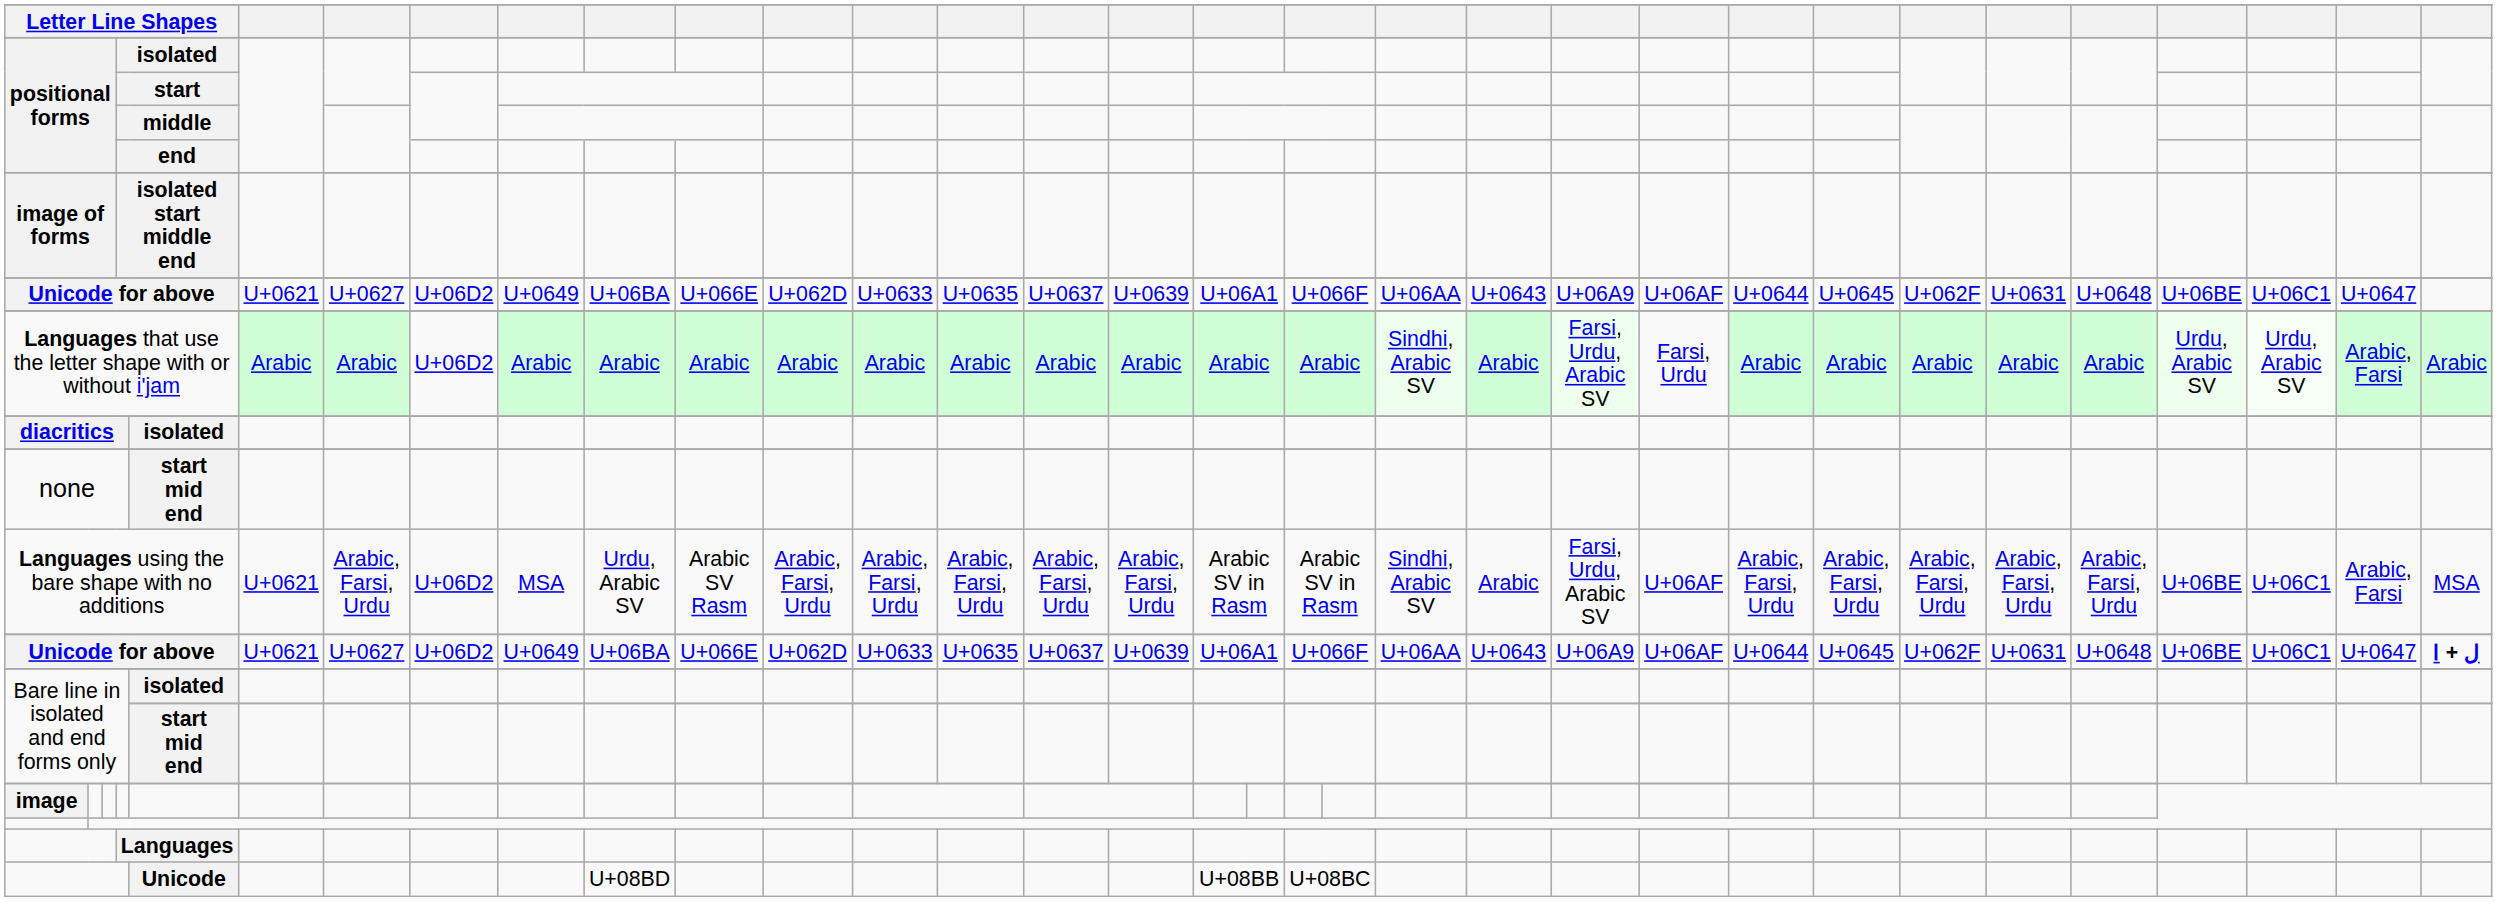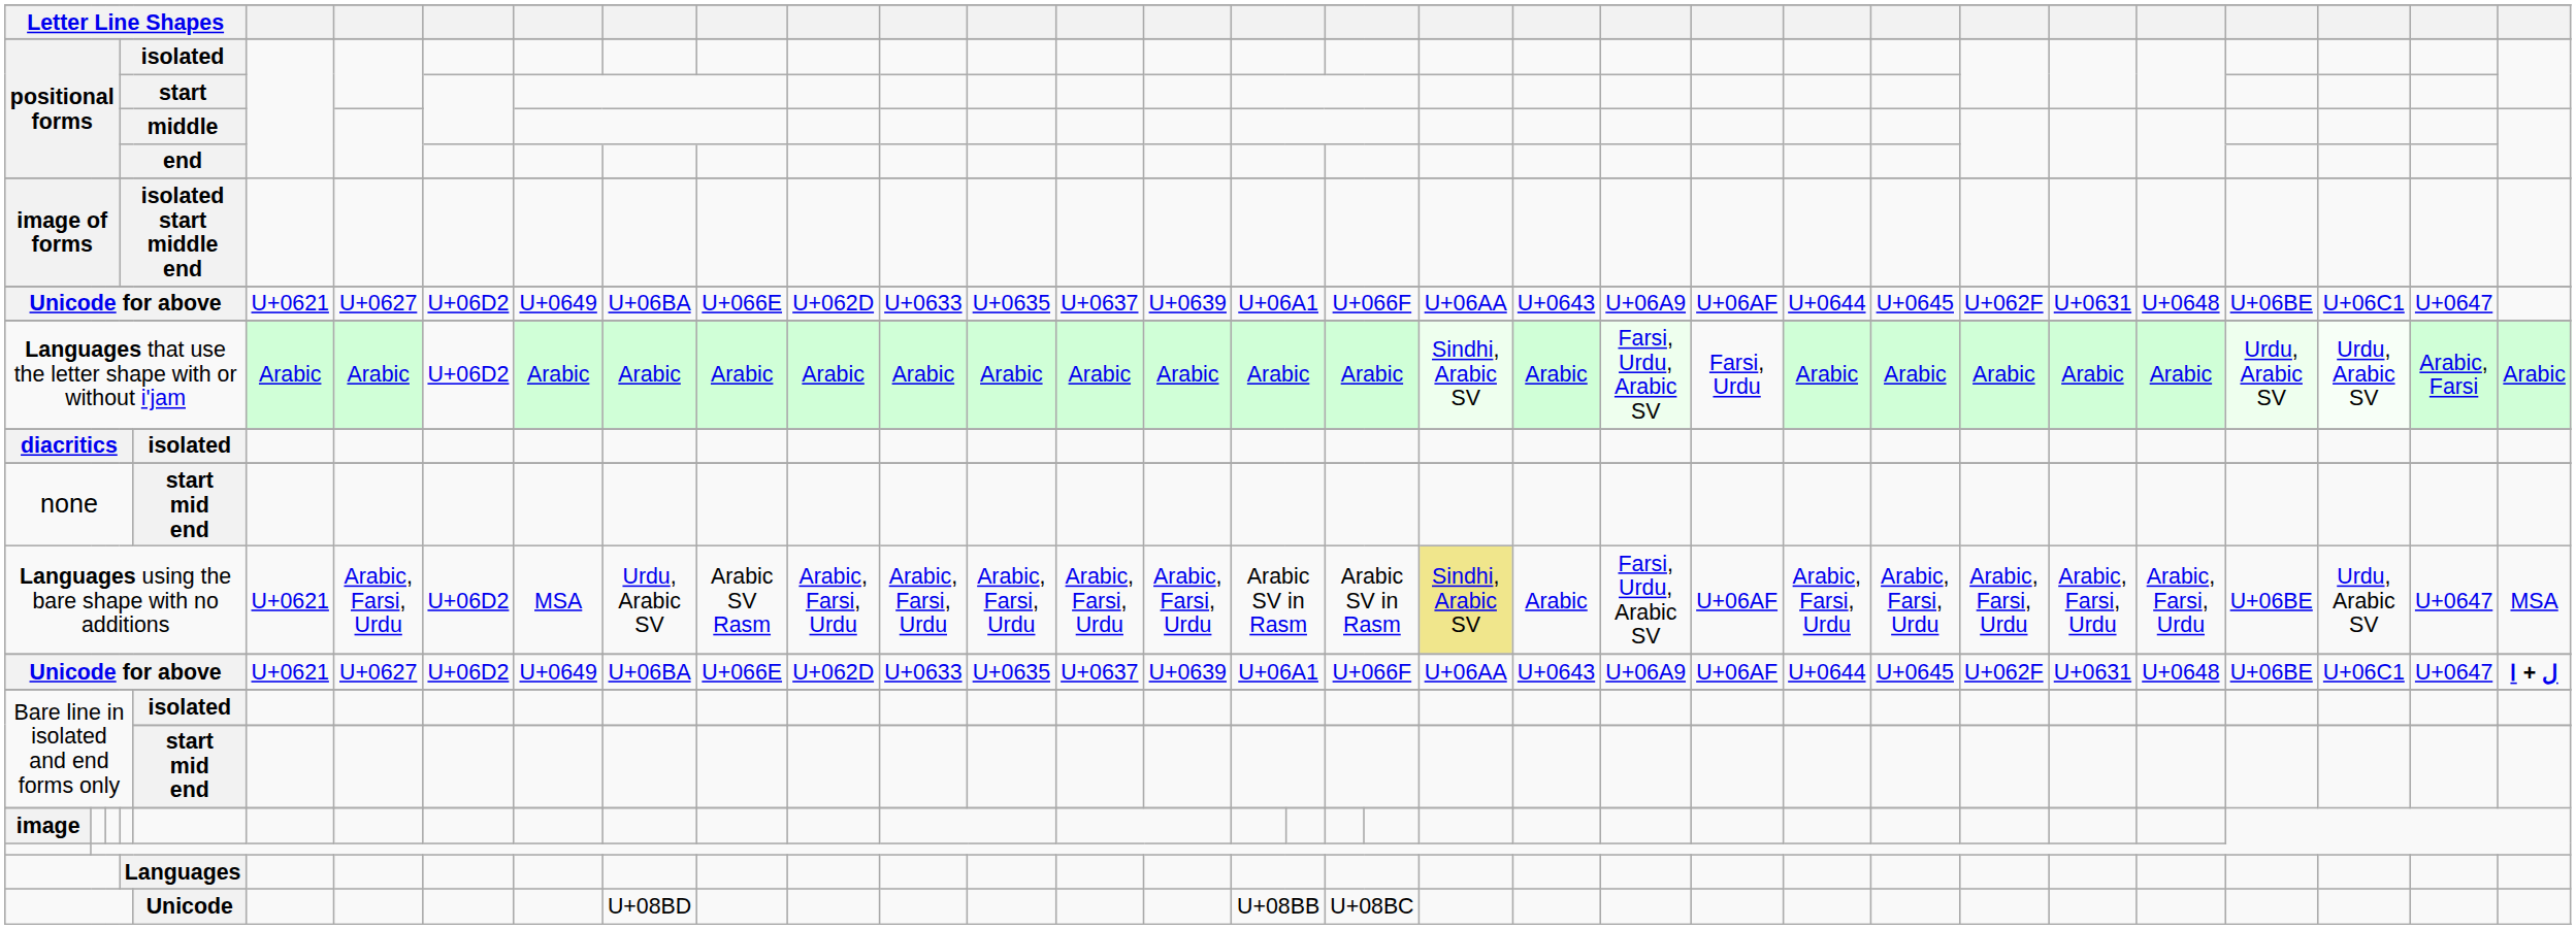Languages using the bare shape with no additions | column 21: no background -> khaki background
Languages using the bare shape with no additions | column 31: U+06C1 -> Urdu, Arabic SV
Languages using the bare shape with no additions | column 32: Arabic, Farsi -> U+0647
